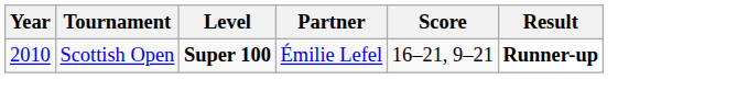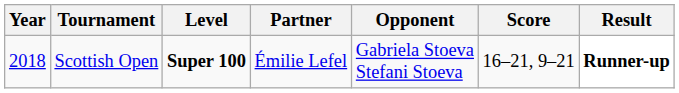+ column: Opponent | Gabriela Stoeva Stefani Stoeva
Scottish Open | Year: 2010 -> 2018
